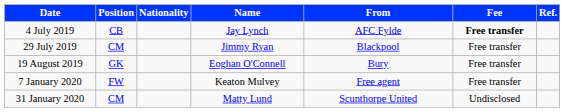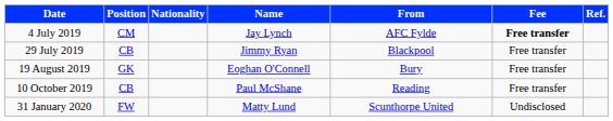4 July 2019 | Position: CB -> CM
29 July 2019 | Position: CM -> CB
+ row: 10 October 2019 | CB | Paul McShane | Reading | Free transfer
- row: 7 January 2020 | FW | Keaton Mulvey | Free agent | Free transfer
31 January 2020 | Position: CM -> FW
